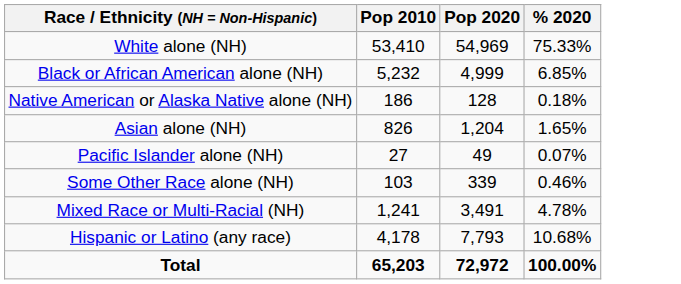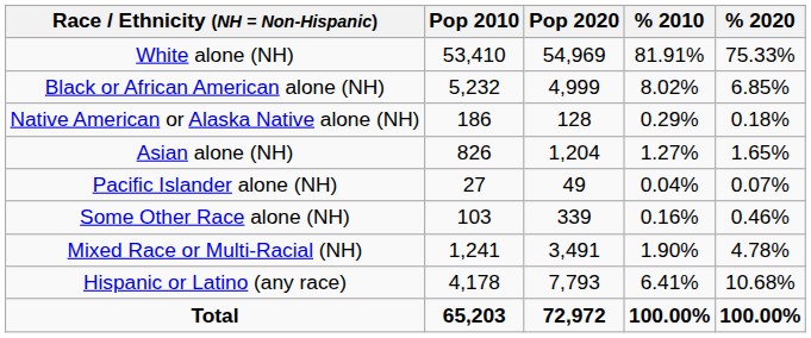+ column: % 2010 | 81.91% | 8.02% | 0.29% | 1.27% | 0.04% | 0.16% | 1.90% | 6.41% | 100.00%
